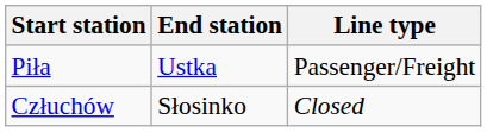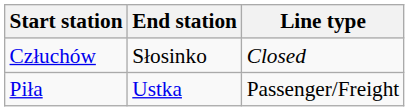rows swapped: Człuchów <-> Piła
